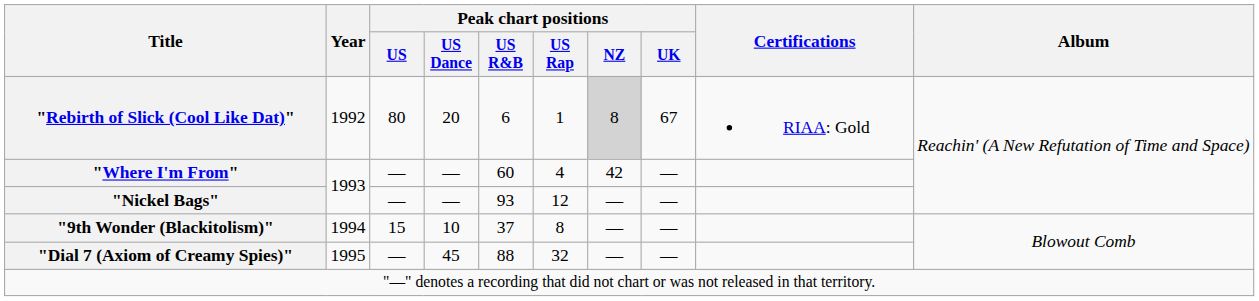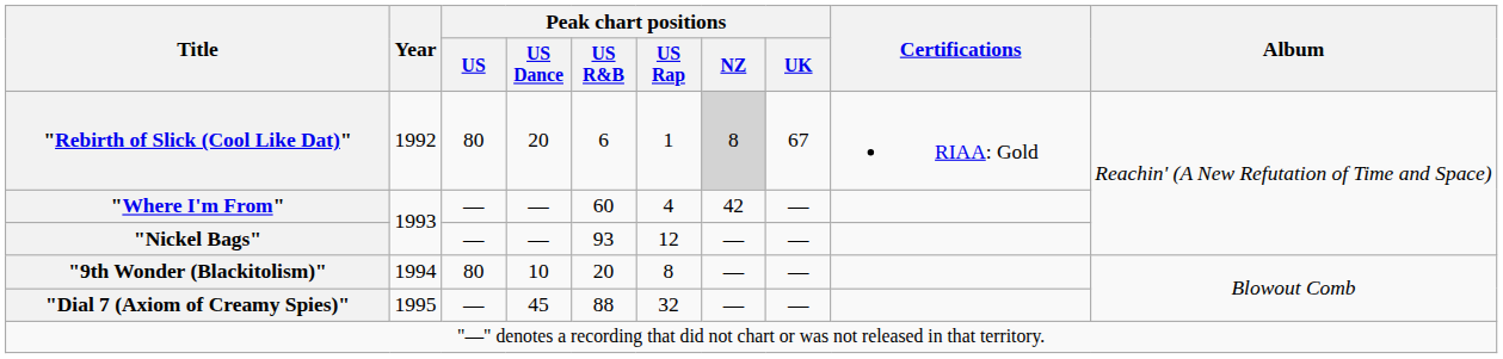"9th Wonder (Blackitolism)" | Peak chart positions / US: 15 -> 80
"9th Wonder (Blackitolism)" | Peak chart positions / US R&B: 37 -> 20
